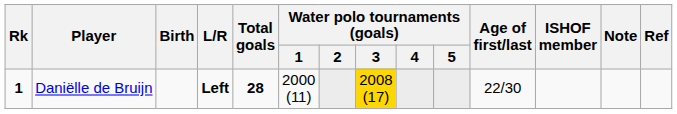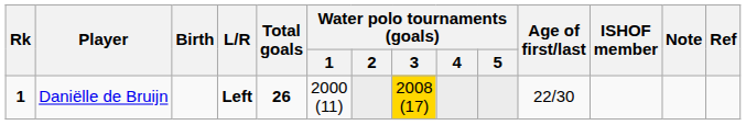Daniëlle de Bruijn | Total goals: 28 -> 26
